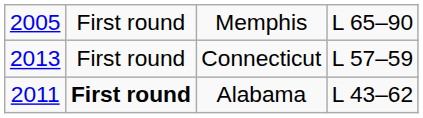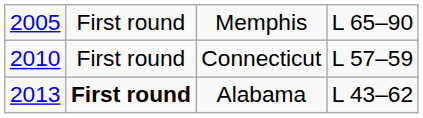Connecticut | column 1: 2013 -> 2010
Alabama | column 1: 2011 -> 2013
